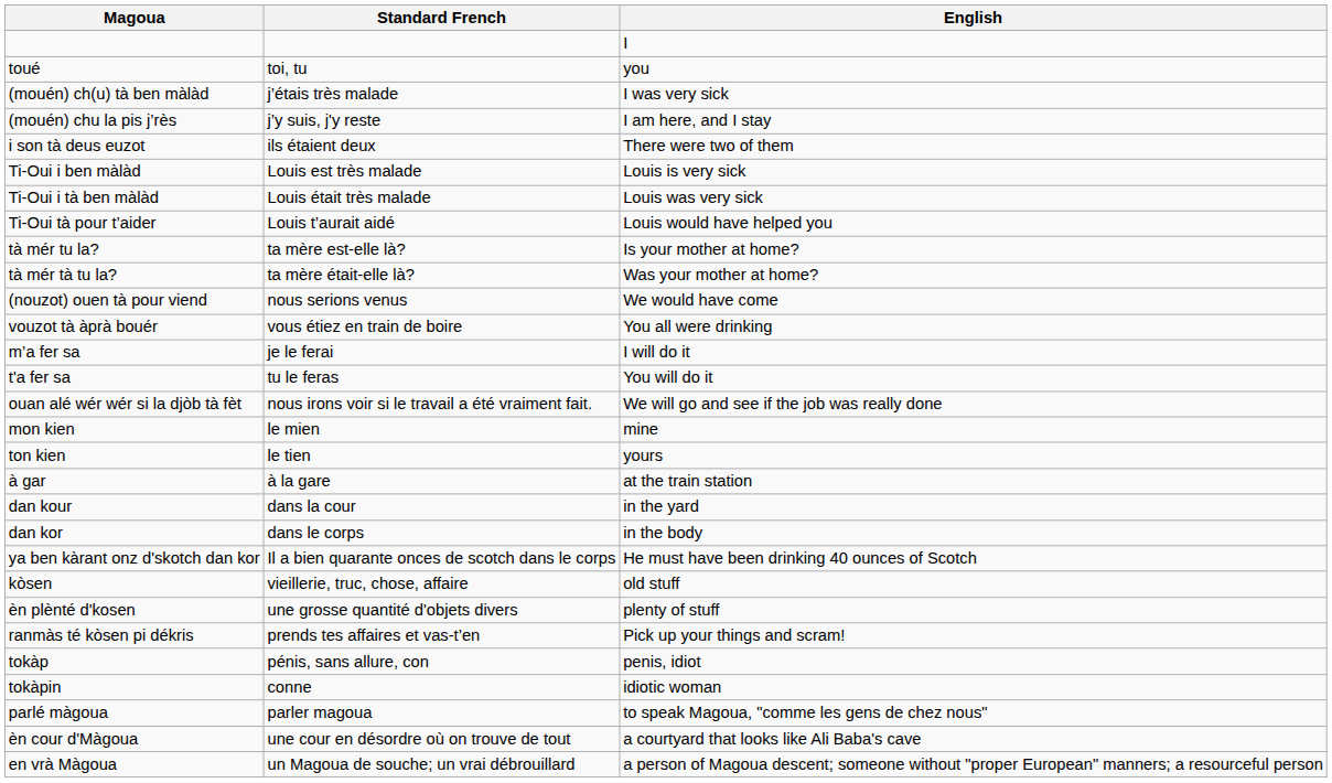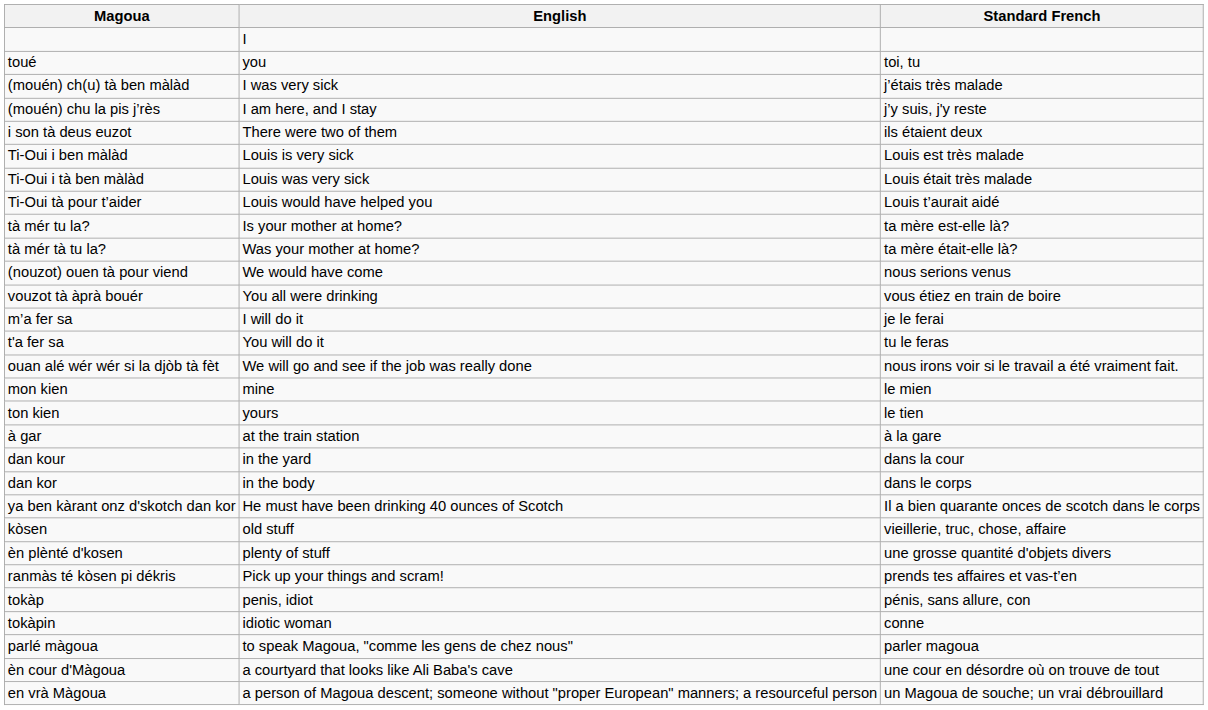columns swapped: Standard French <-> English
